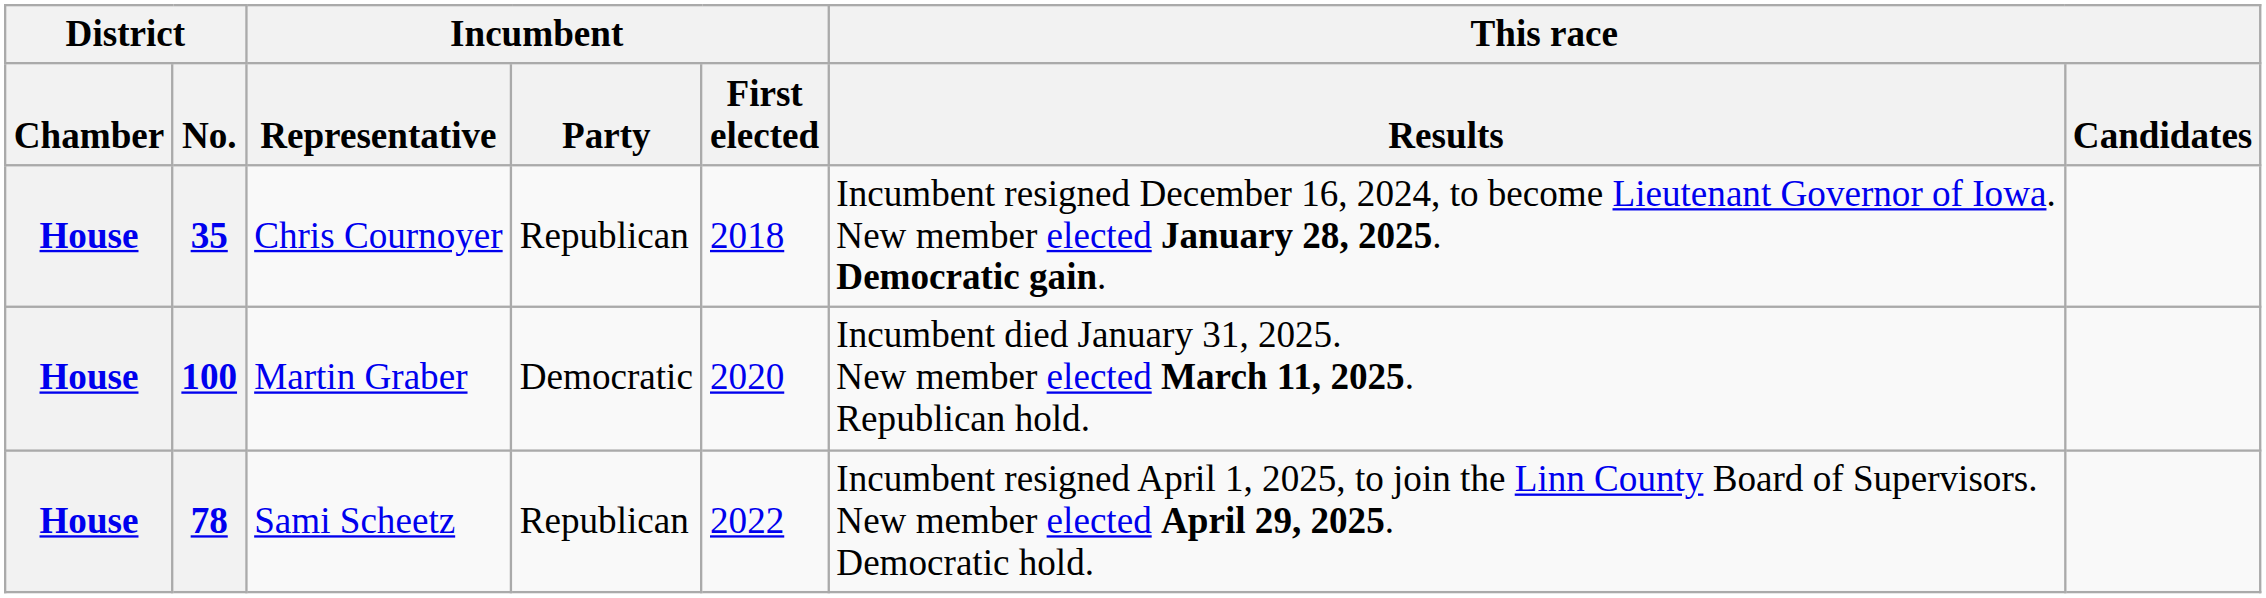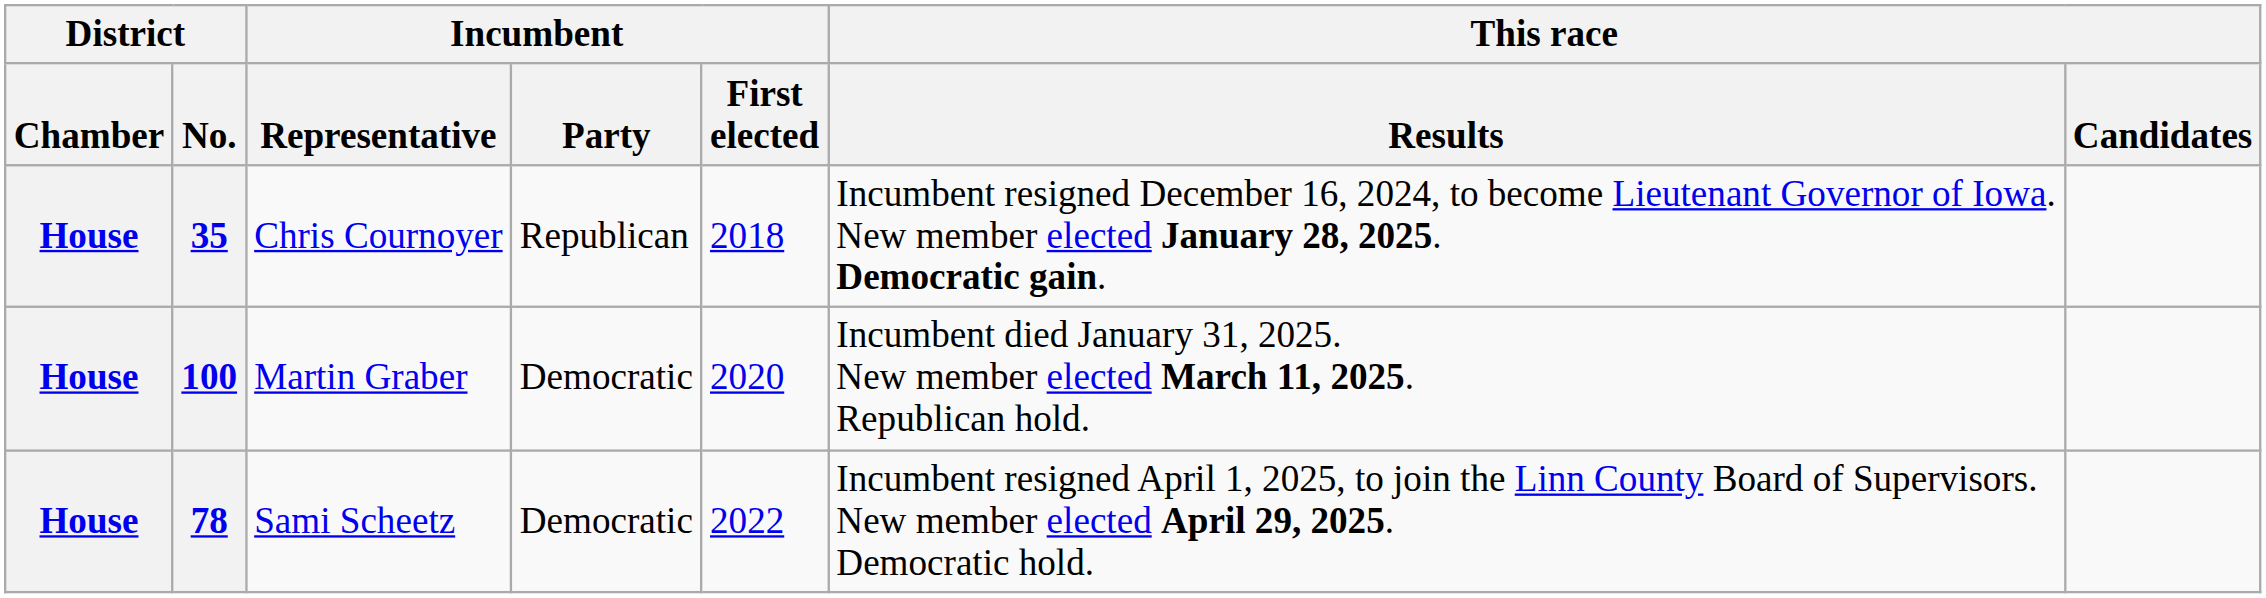78 | Incumbent / Party: Republican -> Democratic
